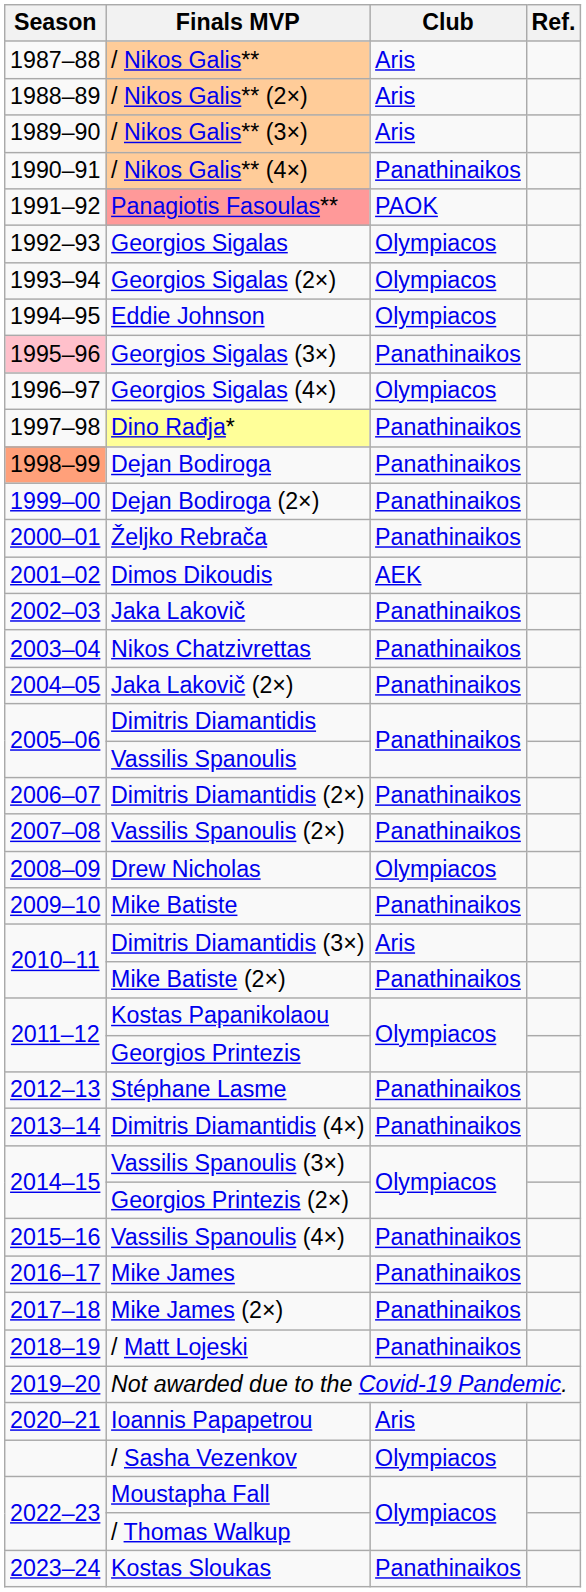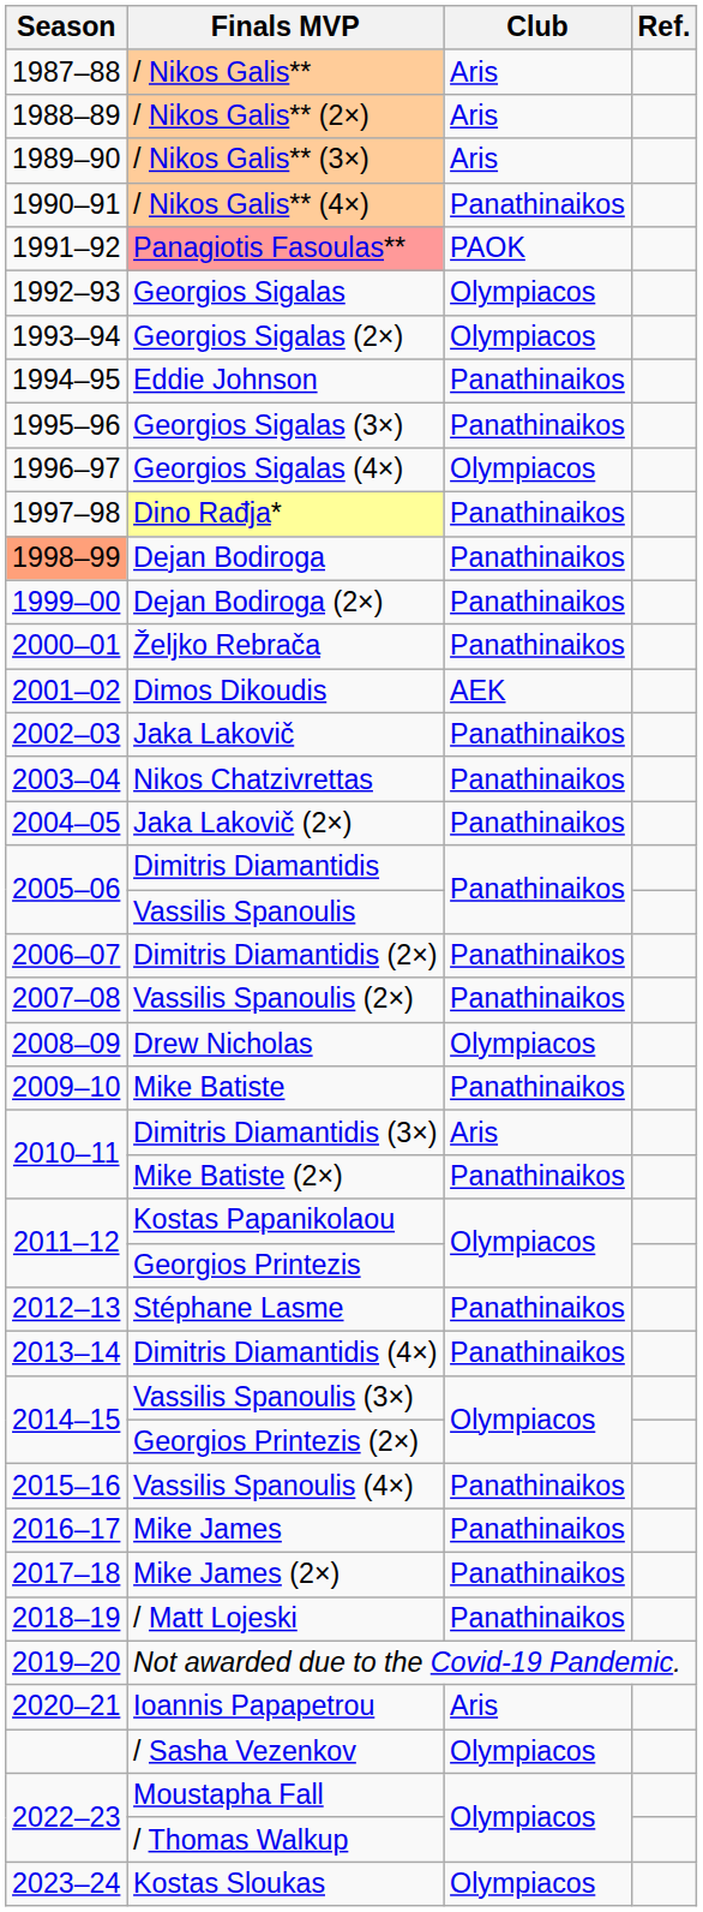Eddie Johnson | Club: Olympiacos -> Panathinaikos
Georgios Sigalas (3×) | Season: pink background -> no background
Kostas Sloukas | Club: Panathinaikos -> Olympiacos
